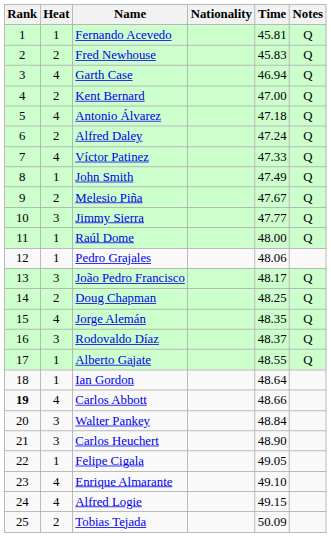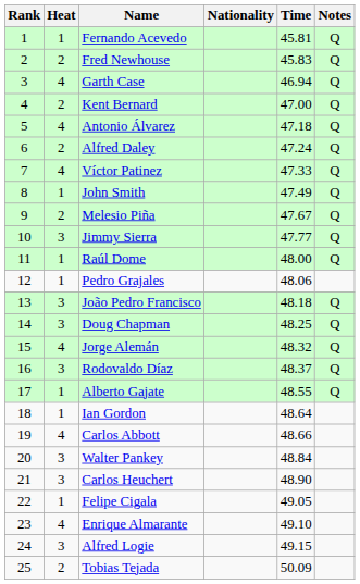João Pedro Francisco | Time: 48.17 -> 48.18
Doug Chapman | Heat: 2 -> 3
Jorge Alemán | Time: 48.35 -> 48.32
Carlos Abbott | Rank: bold -> normal
Alfred Logie | Heat: 4 -> 3
